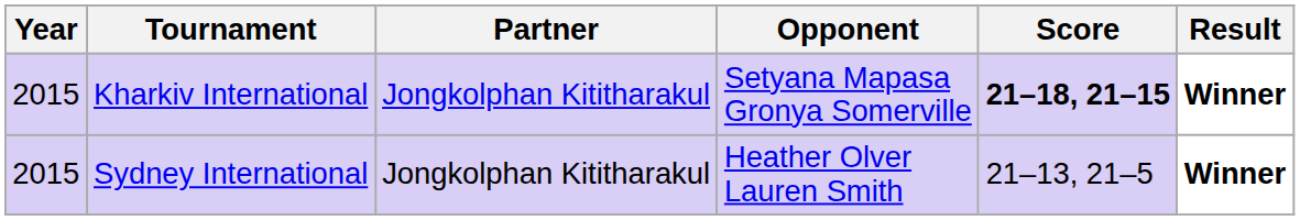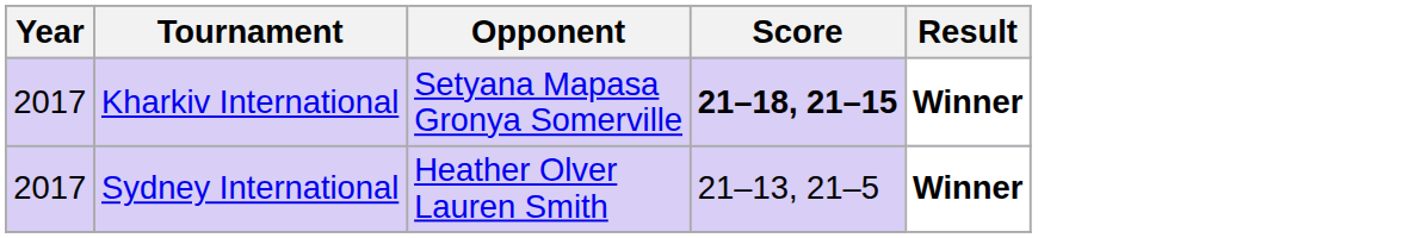- column: Partner | Jongkolphan Kititharakul | Jongkolphan Kititharakul
Kharkiv International | Year: 2015 -> 2017
Sydney International | Year: 2015 -> 2017
